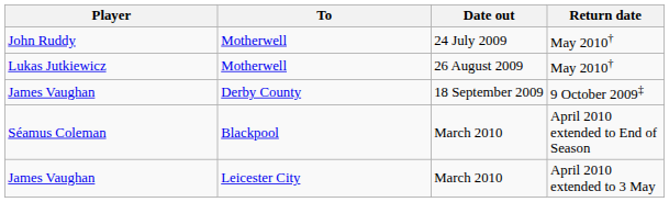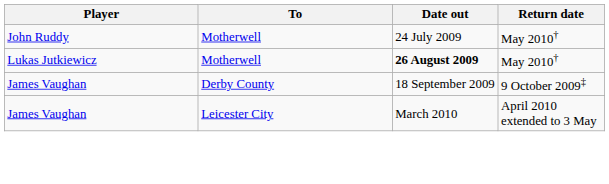Lukas Jutkiewicz | Date out: normal -> bold
- row: Séamus Coleman | Blackpool | March 2010 | April 2010 extended to End of Season
